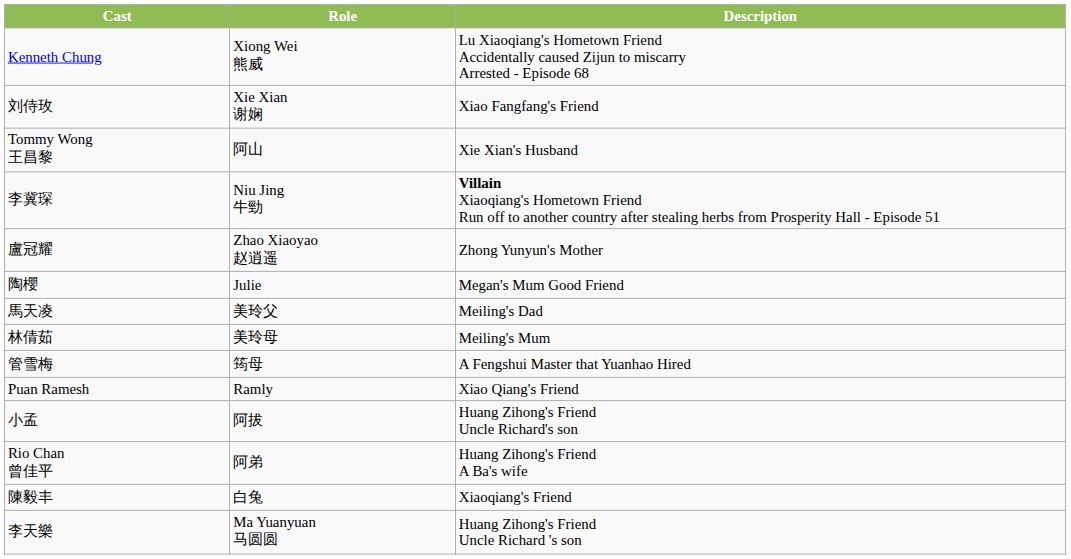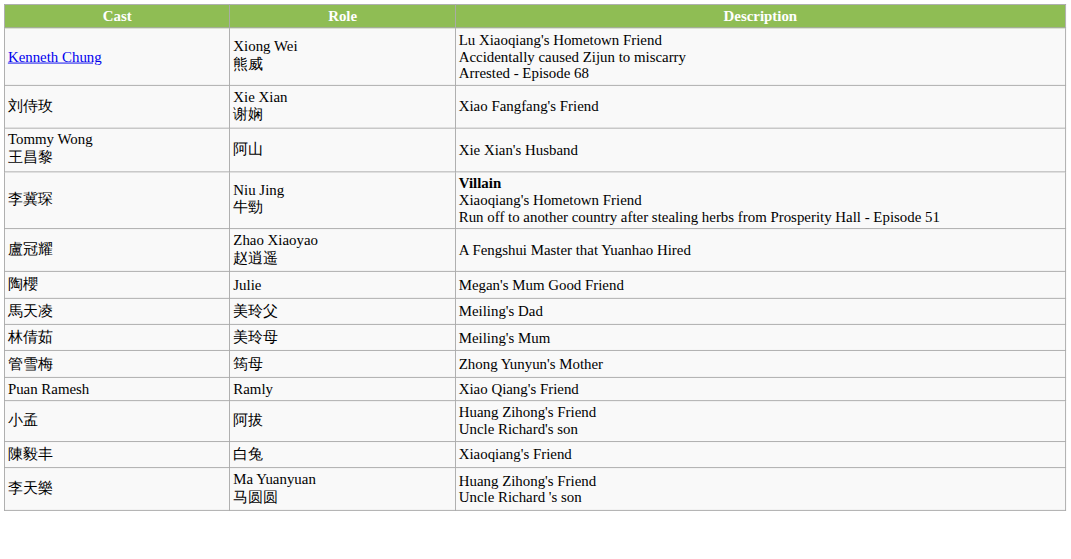盧冠耀 | Description: Zhong Yunyun's Mother -> A Fengshui Master that Yuanhao Hired
管雪梅 | Description: A Fengshui Master that Yuanhao Hired -> Zhong Yunyun's Mother
- row: Rio Chan 曾佳平 | 阿弟 | Huang Zihong's Friend A Ba's wife
